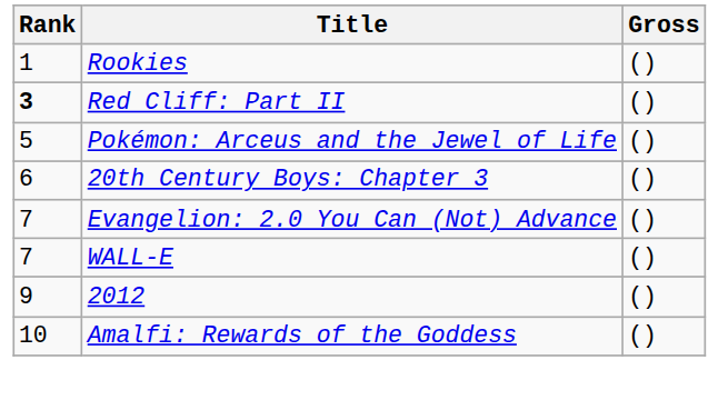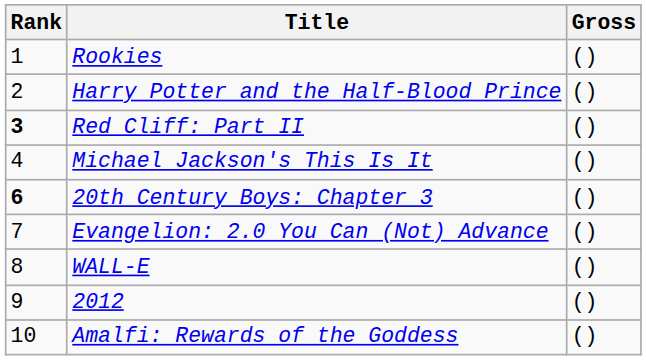+ row: 2 | Harry Potter and the Half-Blood Prince | ()
+ row: 4 | Michael Jackson's This Is It | ()
- row: 5 | Pokémon: Arceus and the Jewel of Life | ()
20th Century Boys: Chapter 3 | Rank: normal -> bold
WALL-E | Rank: 7 -> 8
